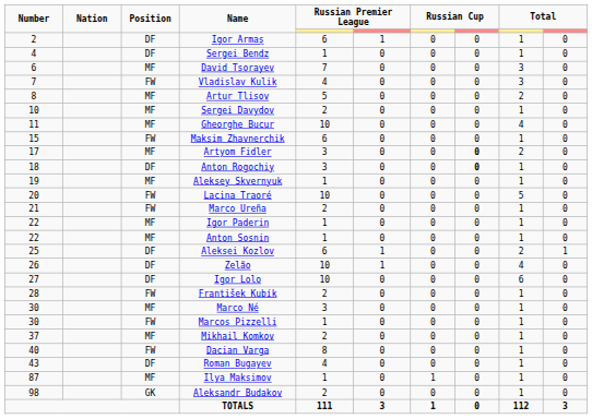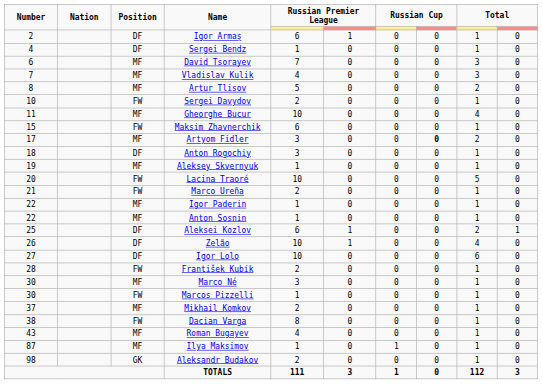Vladislav Kulik | Position: FW -> MF
Sergei Davydov | Position: MF -> FW
Anton Rogochiy | column 8: bold -> normal
Dacian Varga | Number: 40 -> 38
Roman Bugayev | Position: DF -> MF
